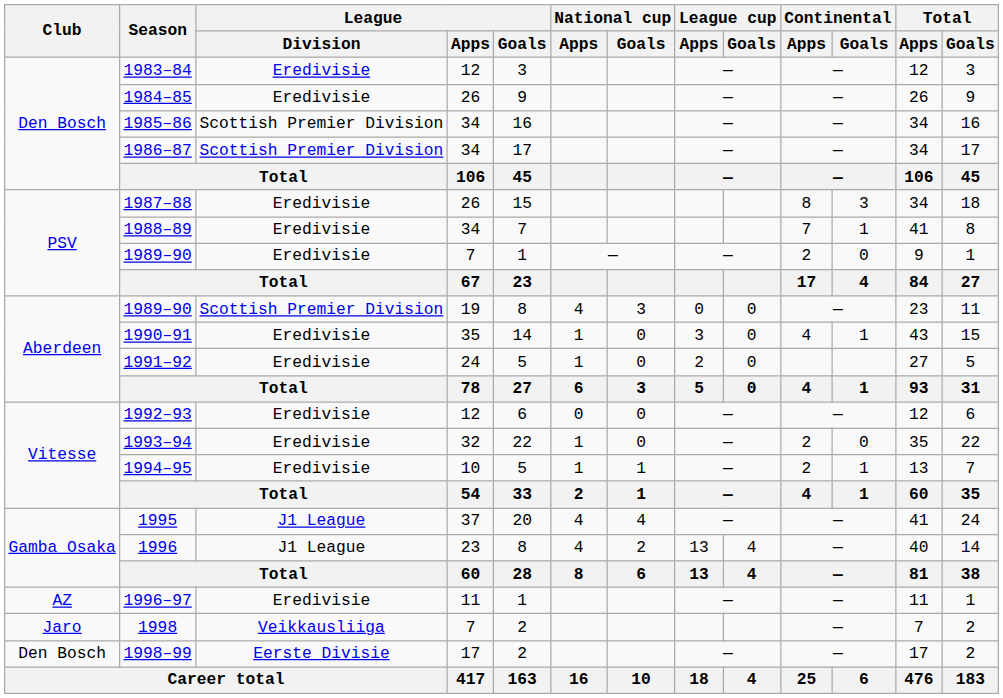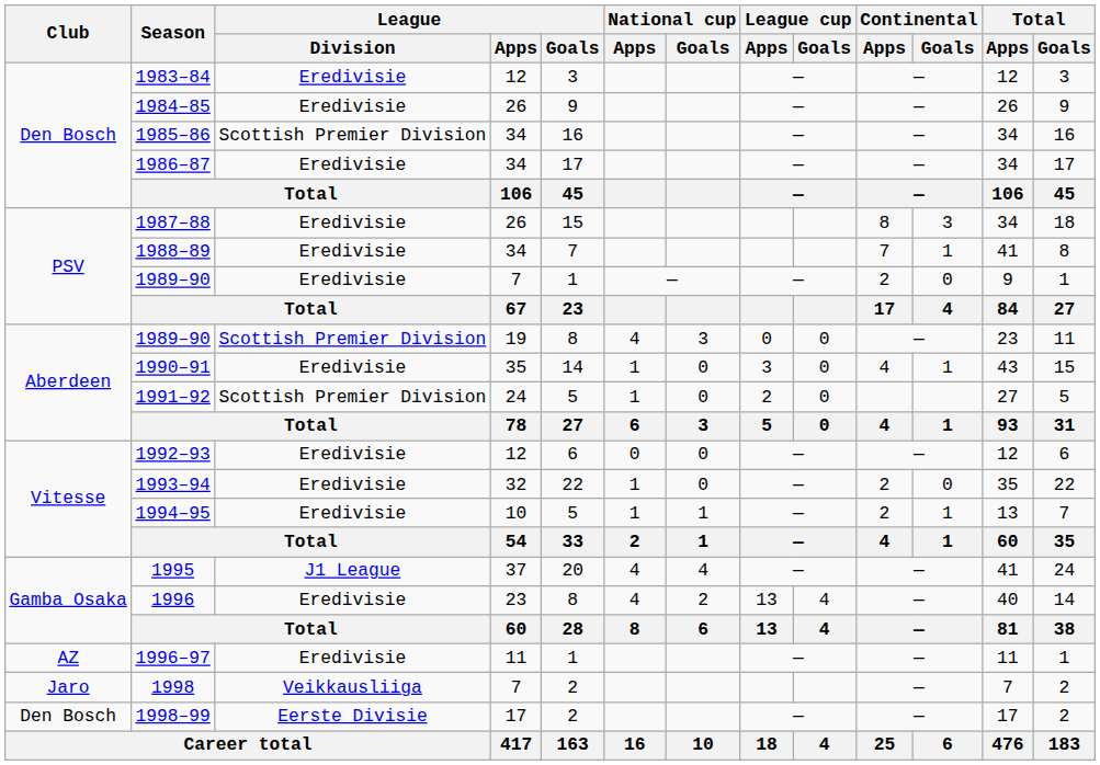1986–87 | League / Division: Scottish Premier Division -> Eredivisie
1991–92 | League / Division: Eredivisie -> Scottish Premier Division
1996 | League / Division: J1 League -> Eredivisie
